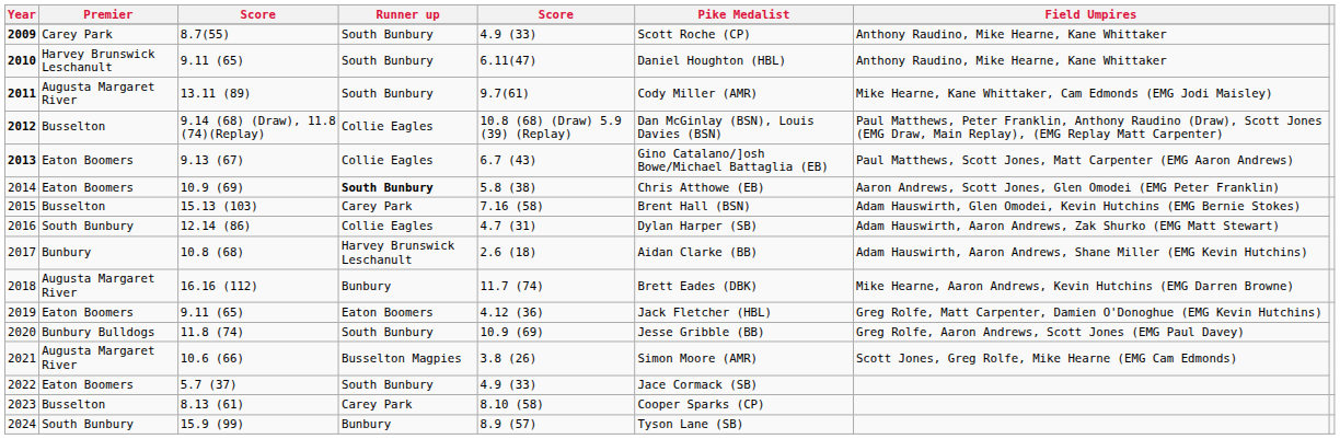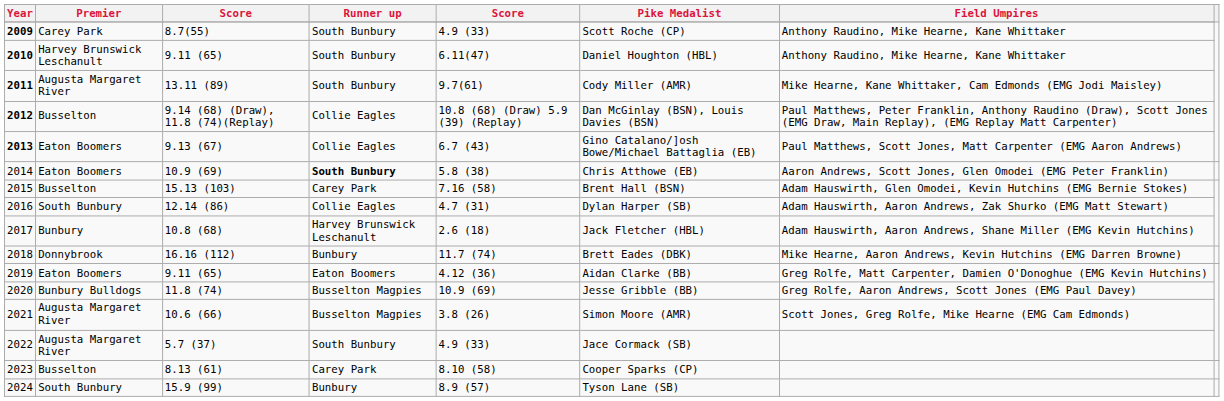2017 | Pike Medalist: Aidan Clarke (BB) -> Jack Fletcher (HBL)
2018 | Premier: Augusta Margaret River -> Donnybrook
2019 | Pike Medalist: Jack Fletcher (HBL) -> Aidan Clarke (BB)
2020 | Runner up: South Bunbury -> Busselton Magpies
2022 | Premier: Eaton Boomers -> Augusta Margaret River
